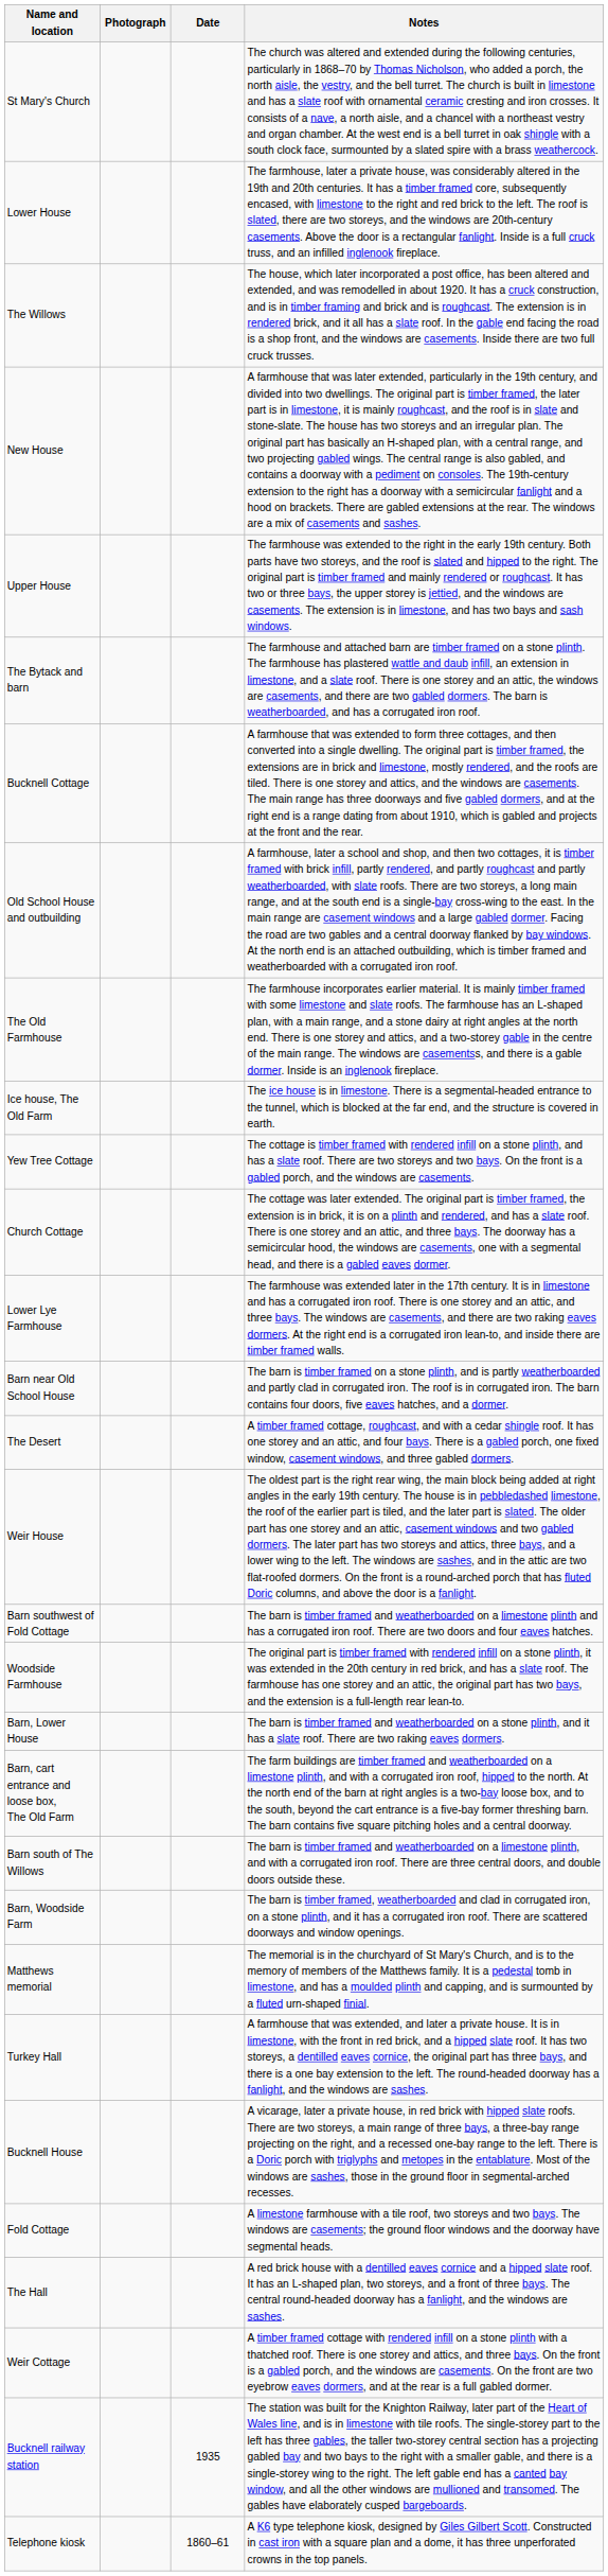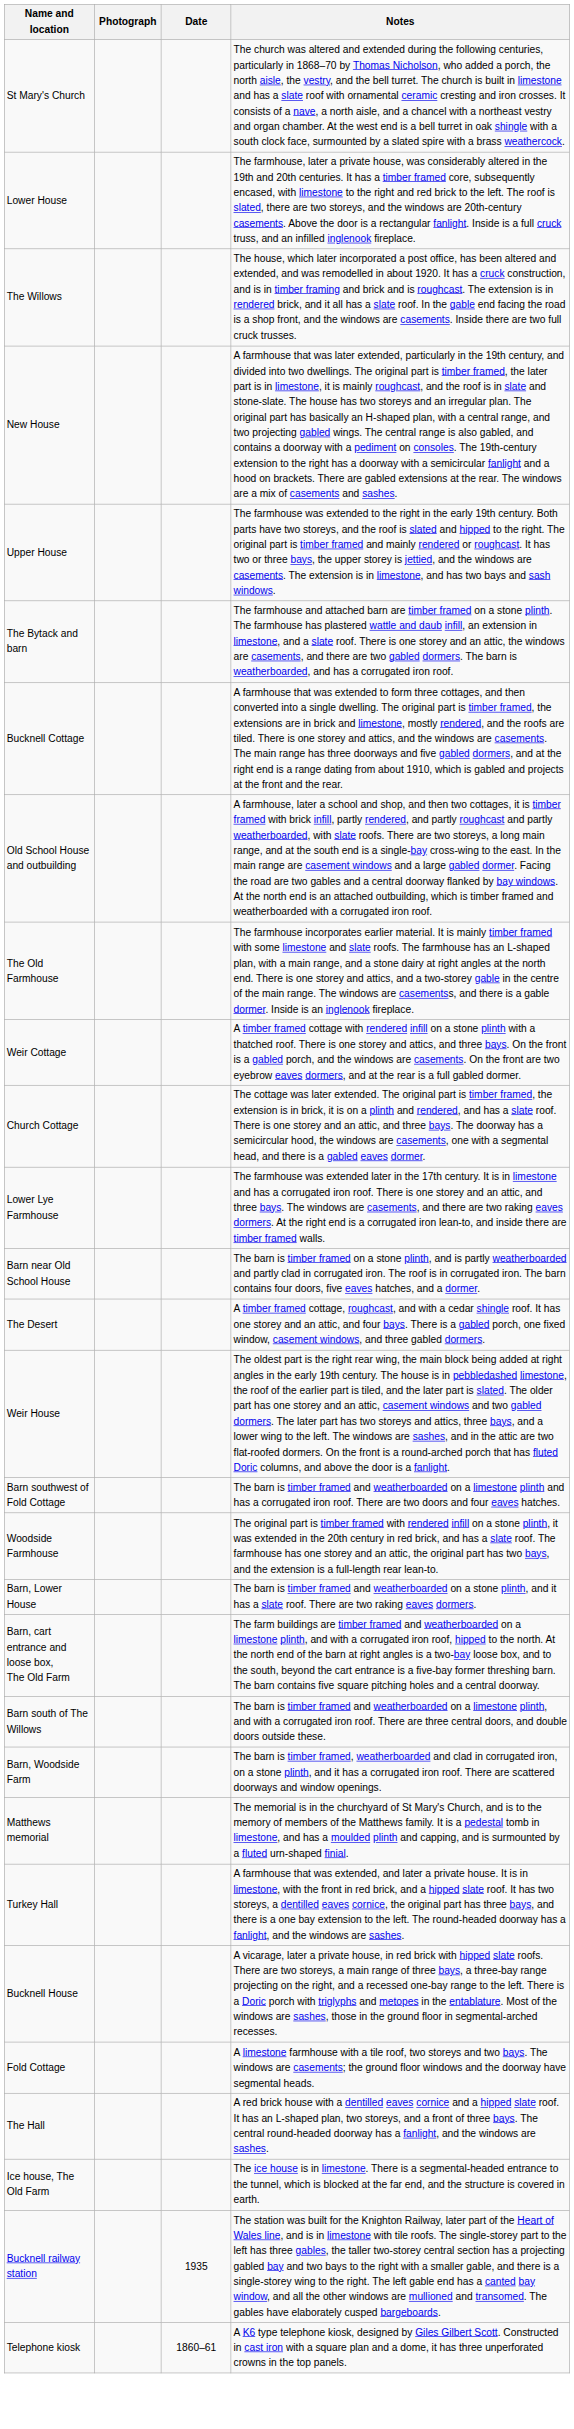rows swapped: Weir Cottage <-> Ice house, The Old Farm
- row: Yew Tree Cottage | The cottage is timber framed with rendered infill on a stone plinth, and has a slate roof. There are two storeys and two bays. On the front is a gabled porch, and the windows are casements.
